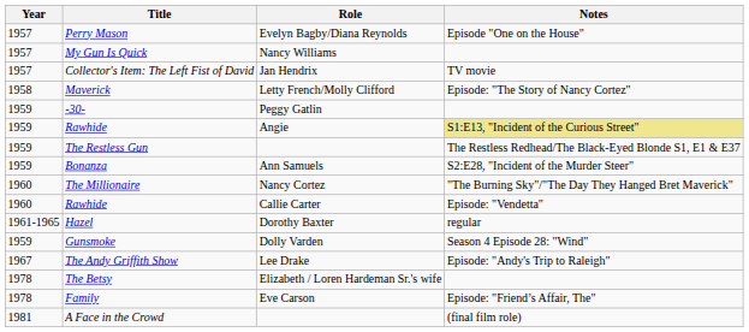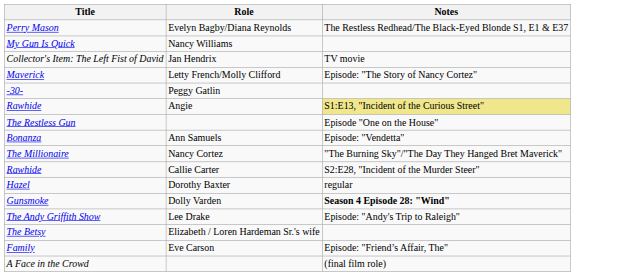- column: Year | 1957 | 1957 | 1957 | 1958 | 1959 | 1959 | 1959 | 1959 | 1960 | 1960 | 1961-1965 | 1959 | 1967 | 1978 | 1978 | 1981
Perry Mason | Notes: Episode "One on the House" -> The Restless Redhead/The Black-Eyed Blonde S1, E1 & E37
The Restless Gun | Notes: The Restless Redhead/The Black-Eyed Blonde S1, E1 & E37 -> Episode "One on the House"
Bonanza | Notes: S2:E28, "Incident of the Murder Steer" -> Episode: "Vendetta"
Rawhide / Callie Carter | Notes: Episode: "Vendetta" -> S2:E28, "Incident of the Murder Steer"
Gunsmoke | Notes: normal -> bold
